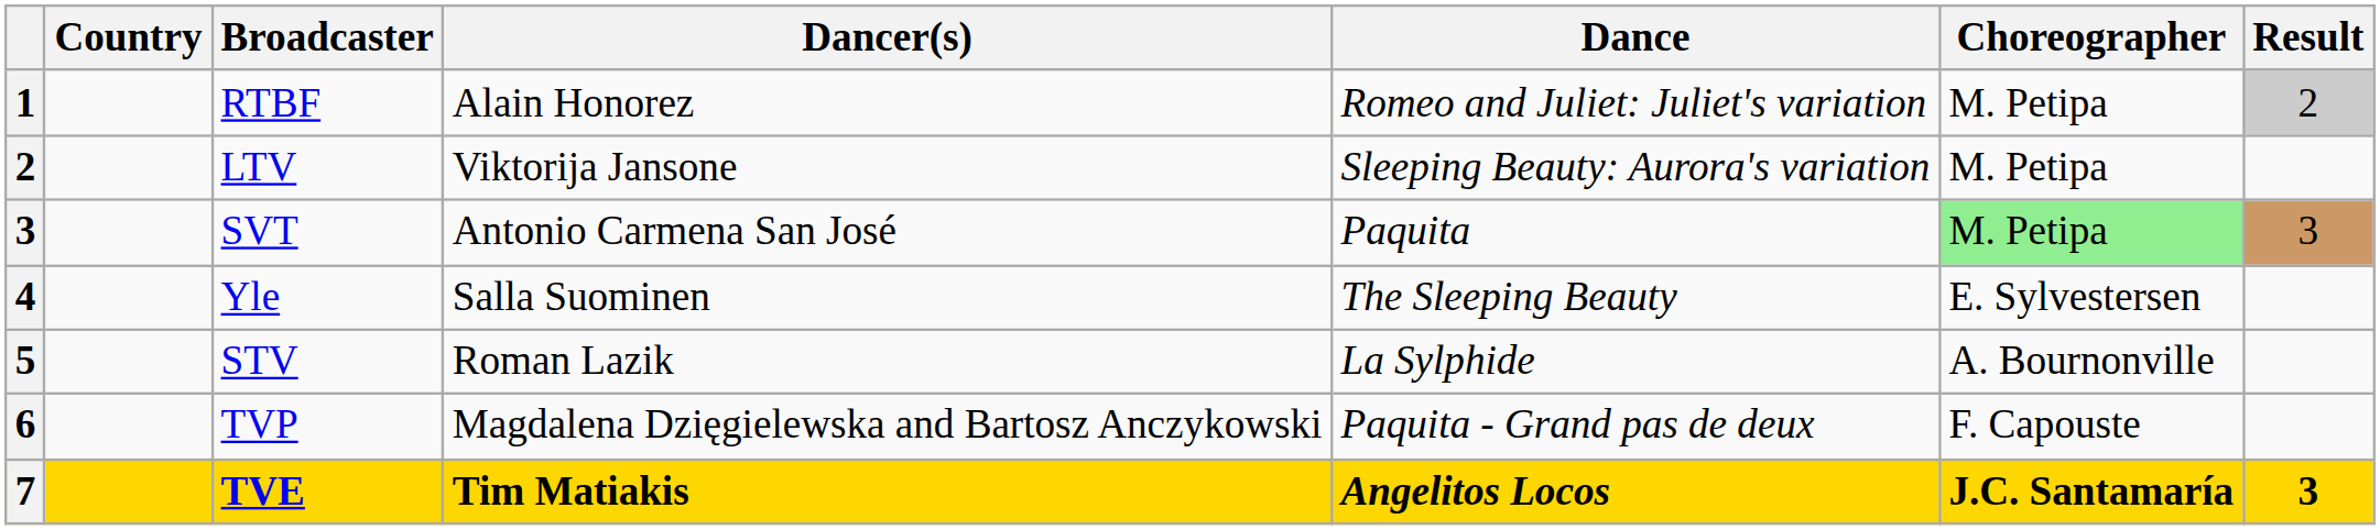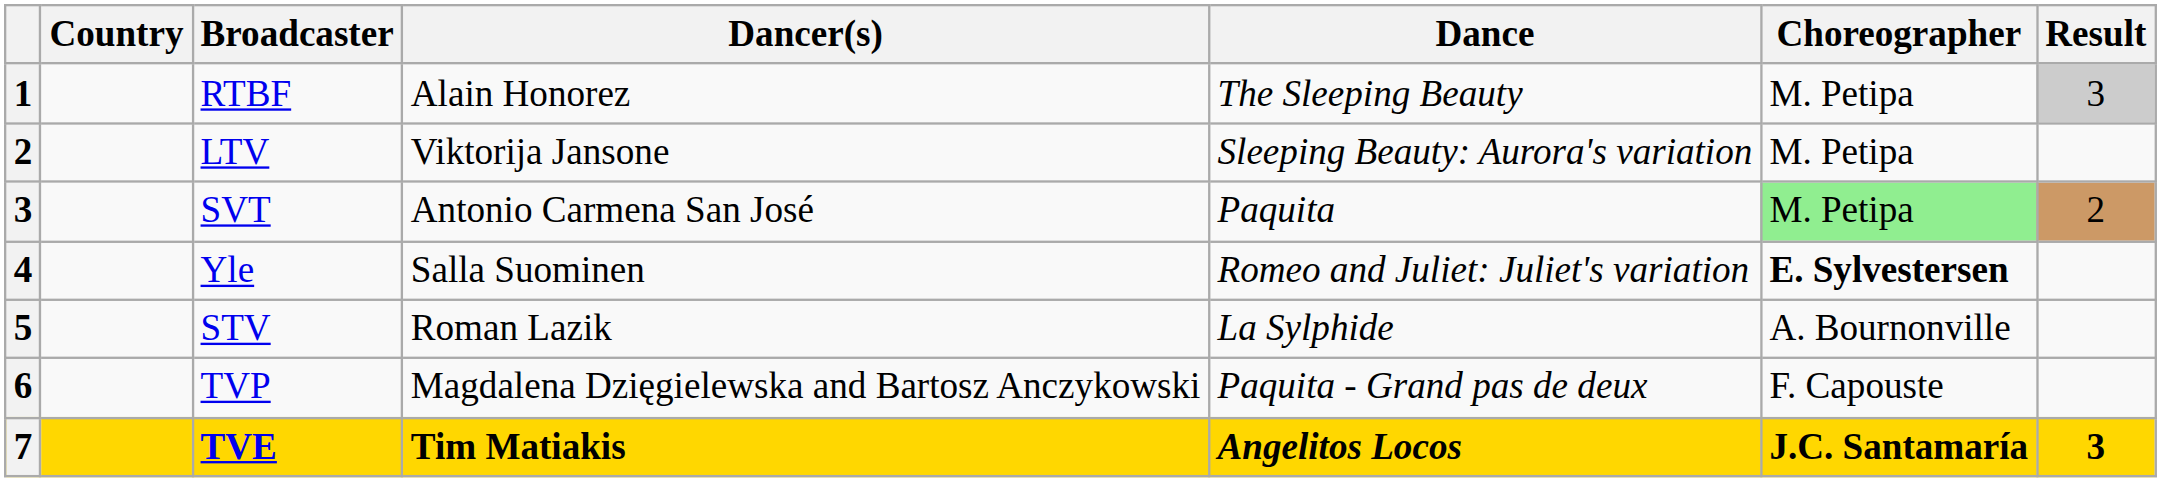RTBF | Dance: Romeo and Juliet: Juliet's variation -> The Sleeping Beauty
RTBF | Result: 2 -> 3
SVT | Result: 3 -> 2
Yle | Dance: The Sleeping Beauty -> Romeo and Juliet: Juliet's variation
Yle | Choreographer: normal -> bold
